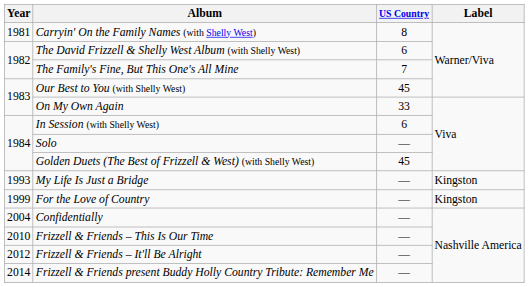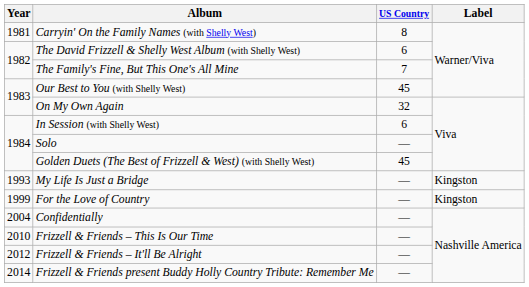On My Own Again | US Country: 33 -> 32
